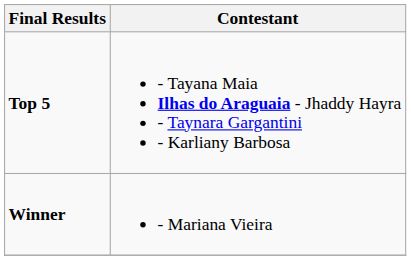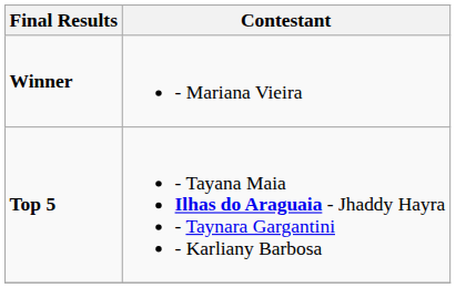rows swapped: Winner <-> Top 5
